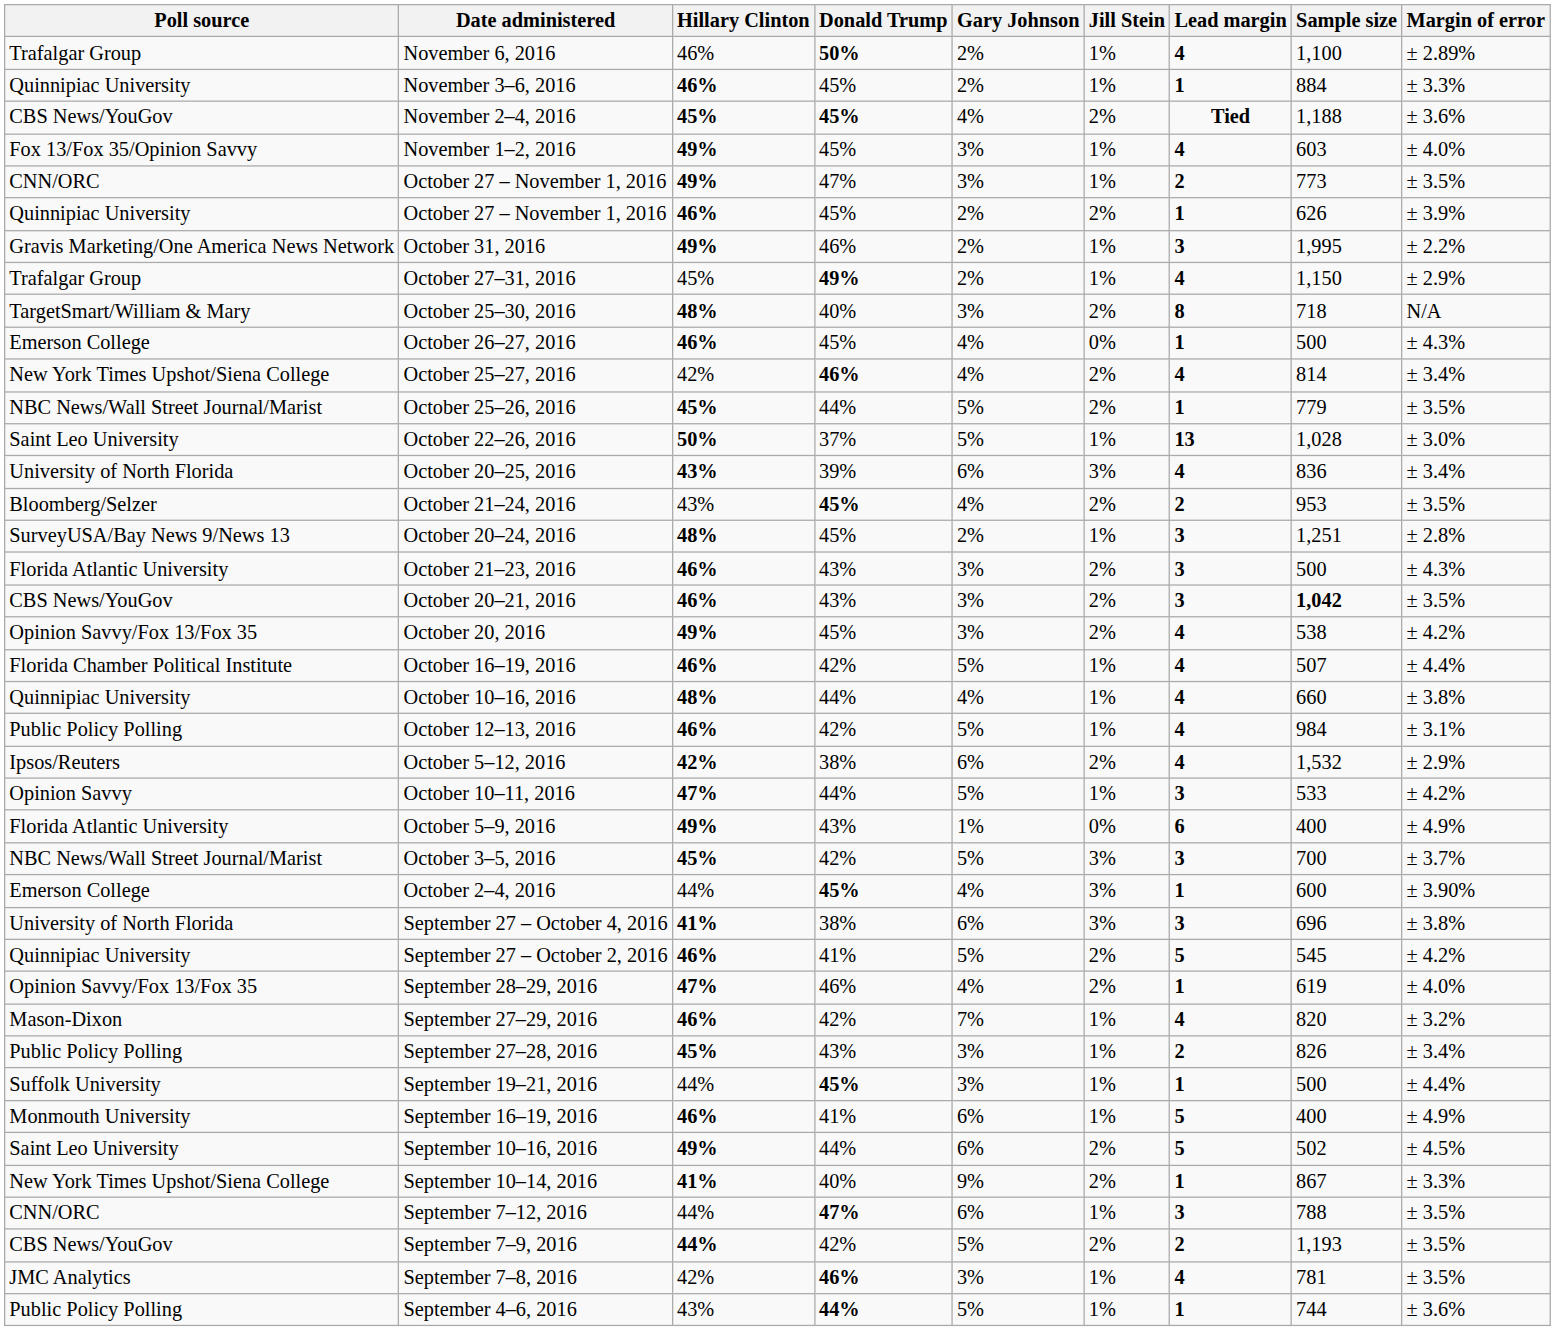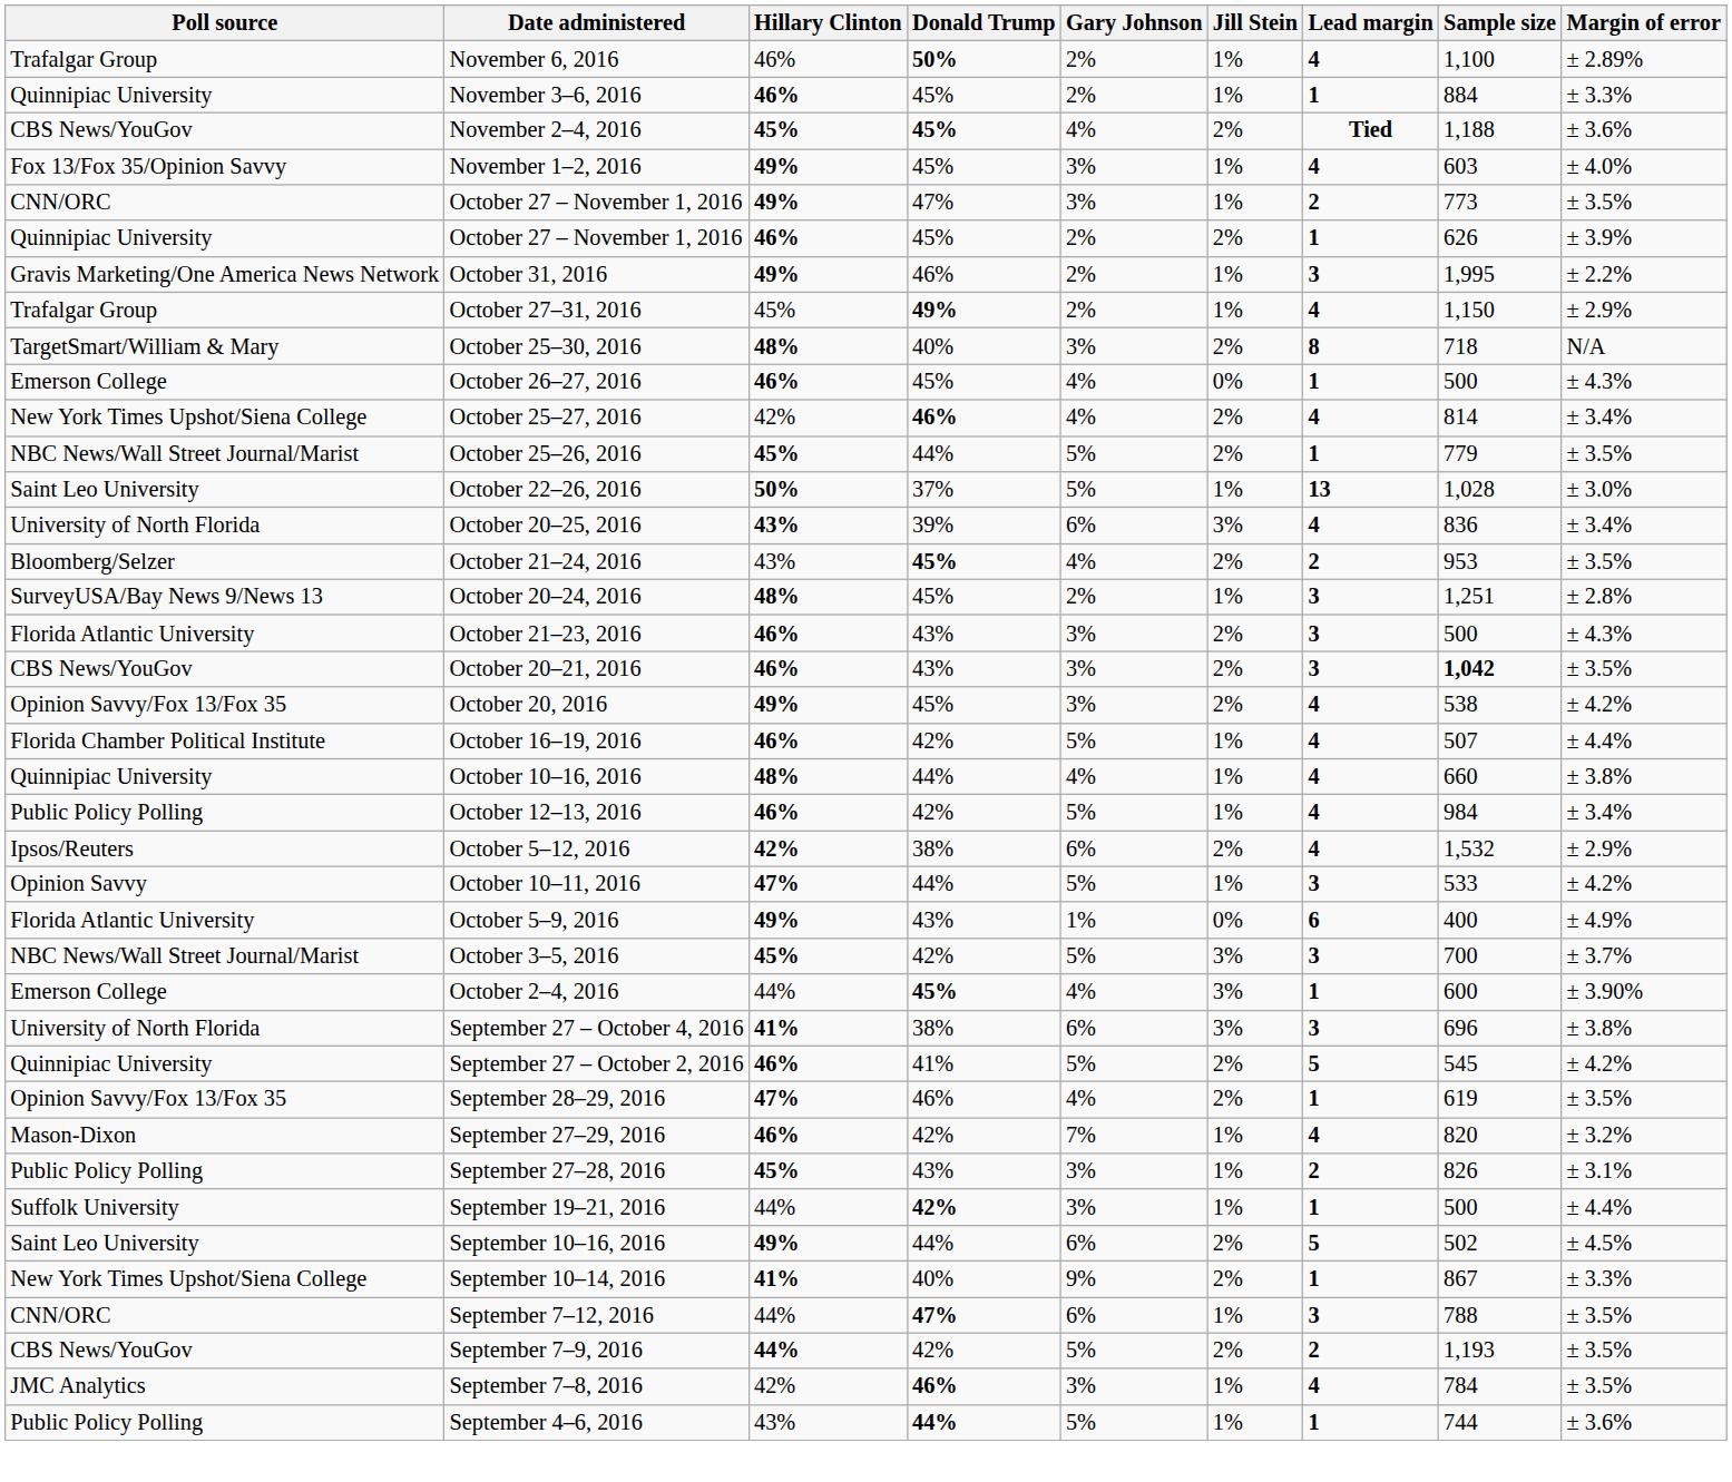October 12–13, 2016 | Margin of error: ± 3.1% -> ± 3.4%
September 28–29, 2016 | Margin of error: ± 4.0% -> ± 3.5%
September 27–28, 2016 | Margin of error: ± 3.4% -> ± 3.1%
September 19–21, 2016 | Donald Trump: 45% -> 42%
- row: Monmouth University | September 16–19, 2016 | 46% | 41% | 6% | 1% | 5 | 400 | ± 4.9%
September 7–8, 2016 | Sample size: 781 -> 784
